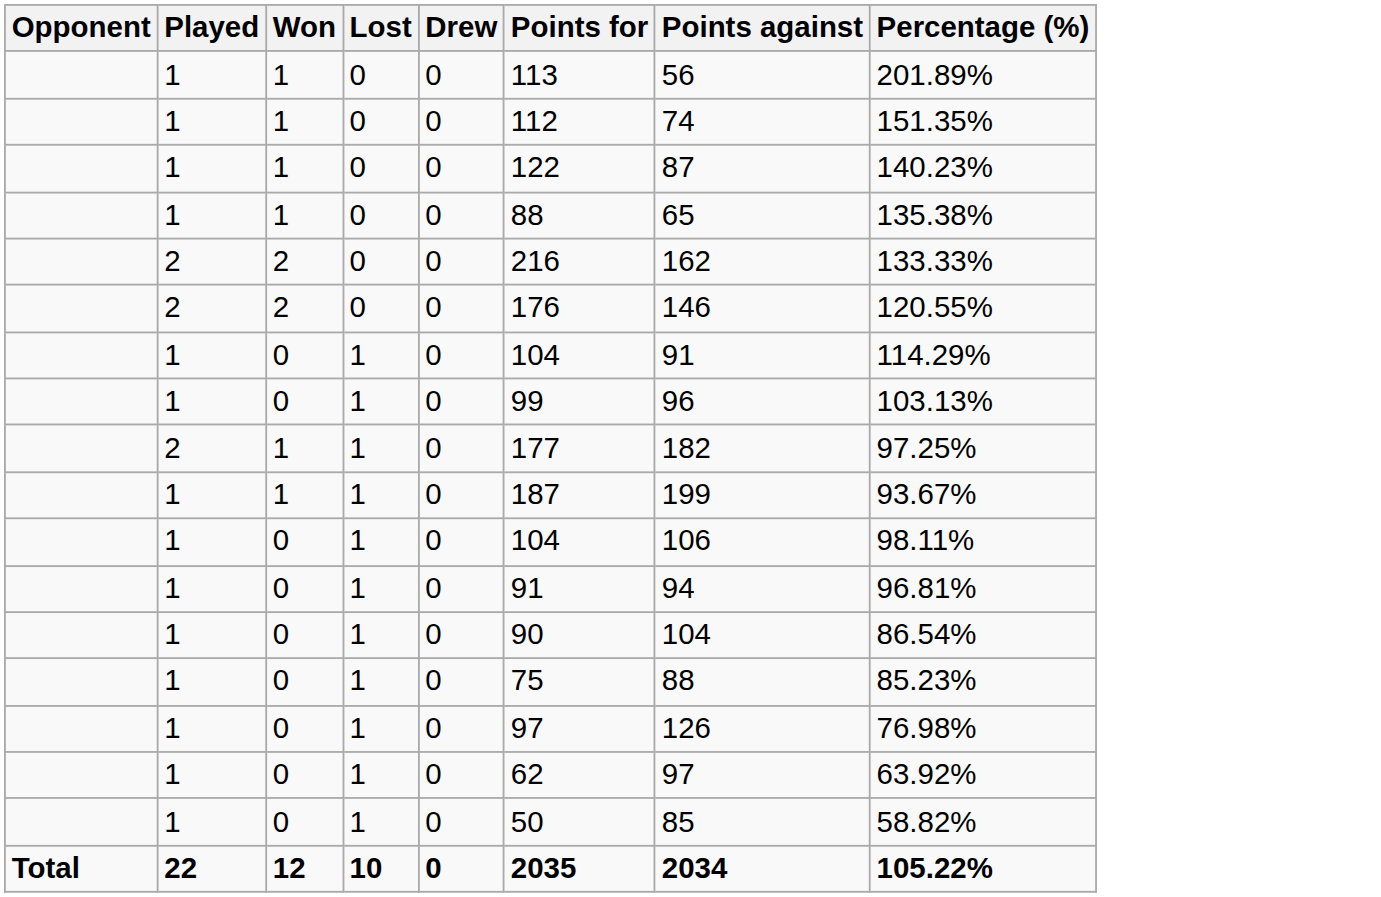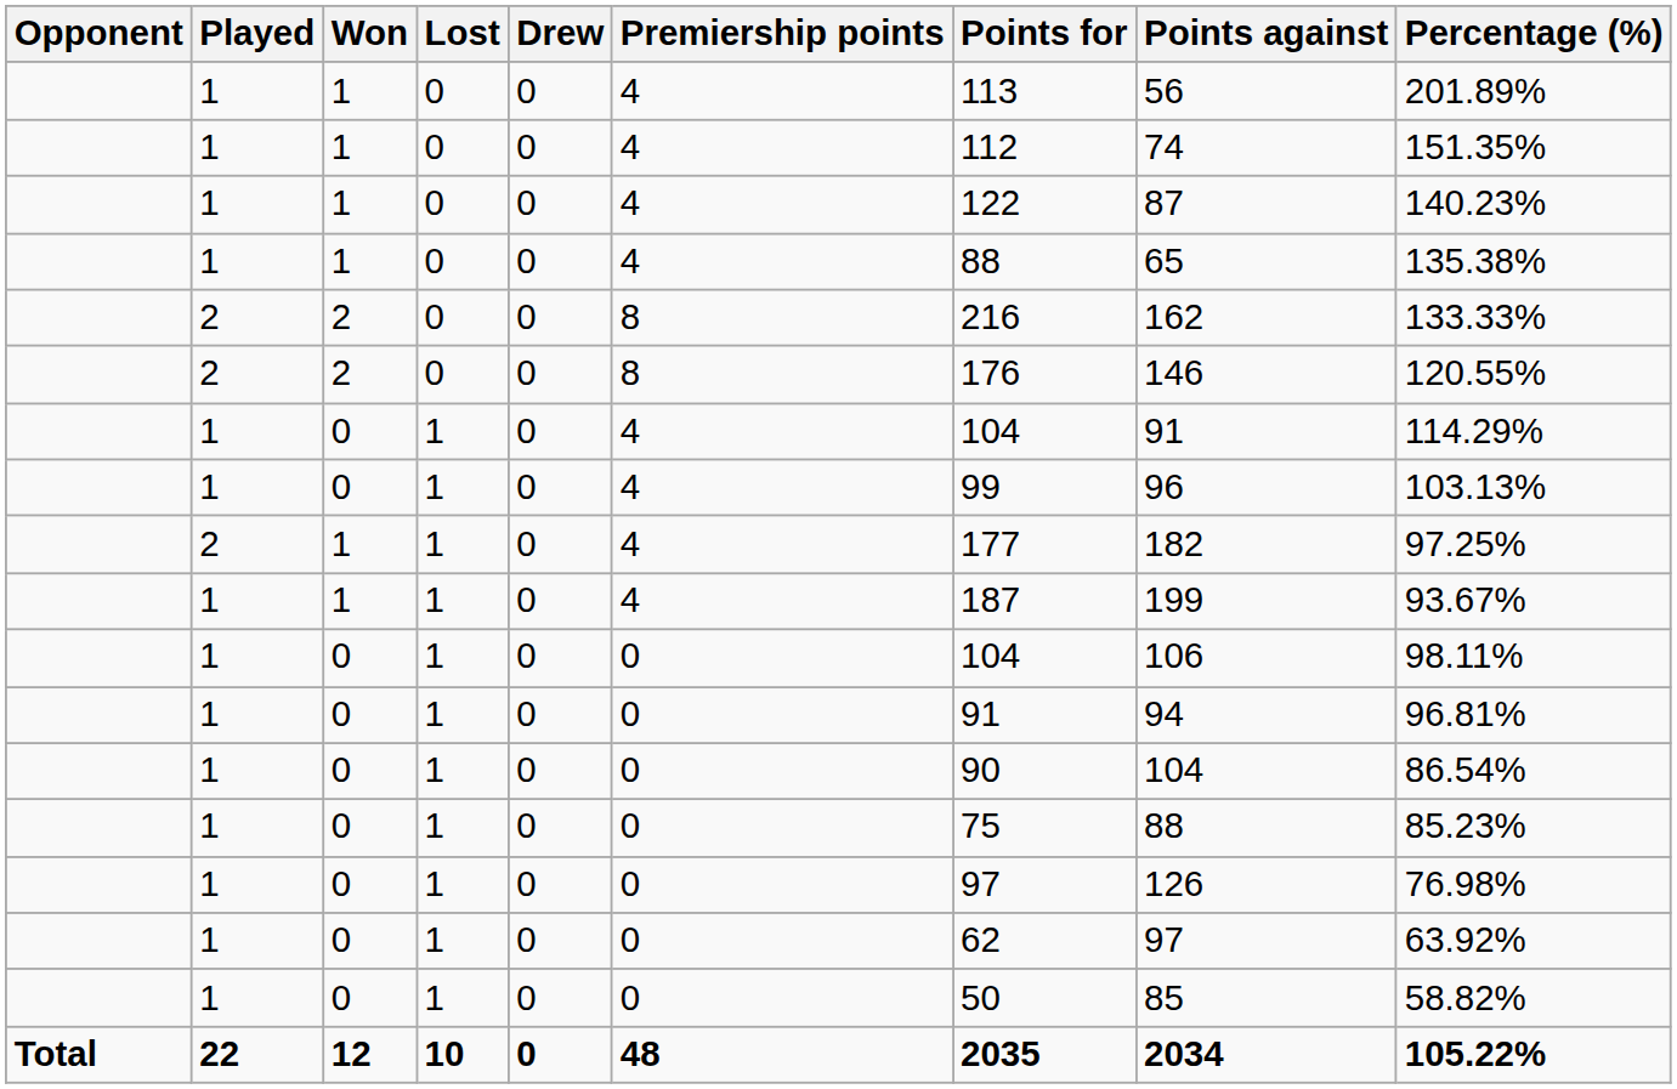+ column: Premiership points | 4 | 4 | 4 | 4 | 8 | 8 | 4 | 4 | 4 | 4 | 0 | 0 | 0 | 0 | 0 | 0 | 0 | 48
